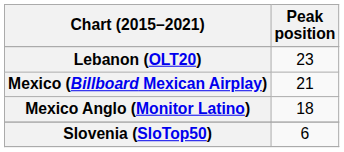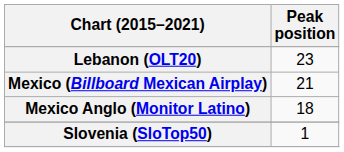Slovenia (SloTop50) | Peak position: 6 -> 1
